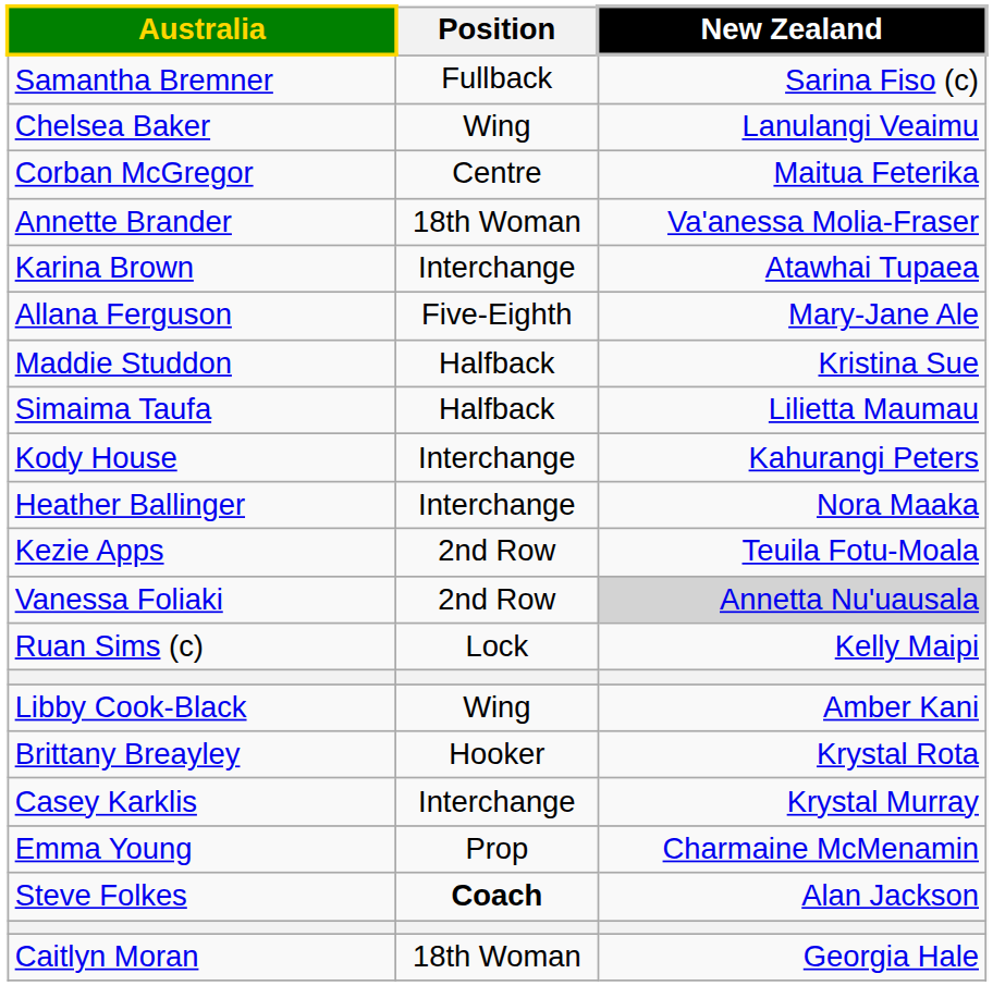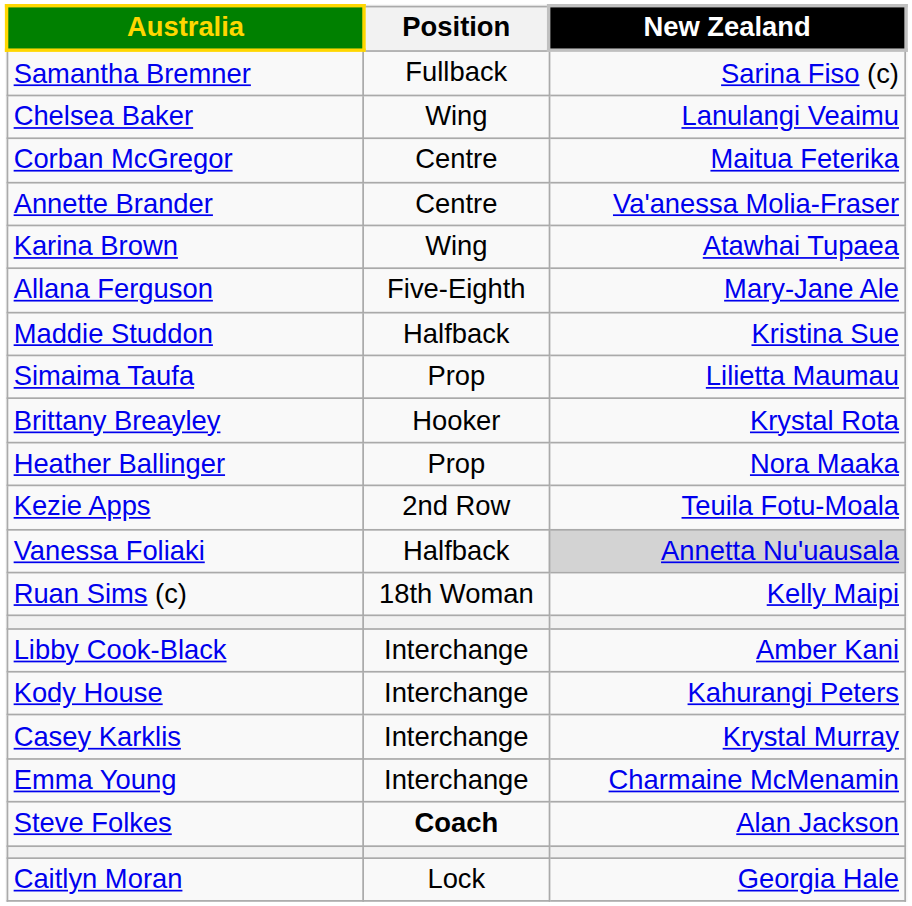Annette Brander | Position: 18th Woman -> Centre
Karina Brown | Position: Interchange -> Wing
Simaima Taufa | Position: Halfback -> Prop
rows swapped: Brittany Breayley <-> Kody House
Heather Ballinger | Position: Interchange -> Prop
Vanessa Foliaki | Position: 2nd Row -> Halfback
Ruan Sims (c) | Position: Lock -> 18th Woman
Libby Cook-Black | Position: Wing -> Interchange
Emma Young | Position: Prop -> Interchange
Caitlyn Moran | Position: 18th Woman -> Lock
